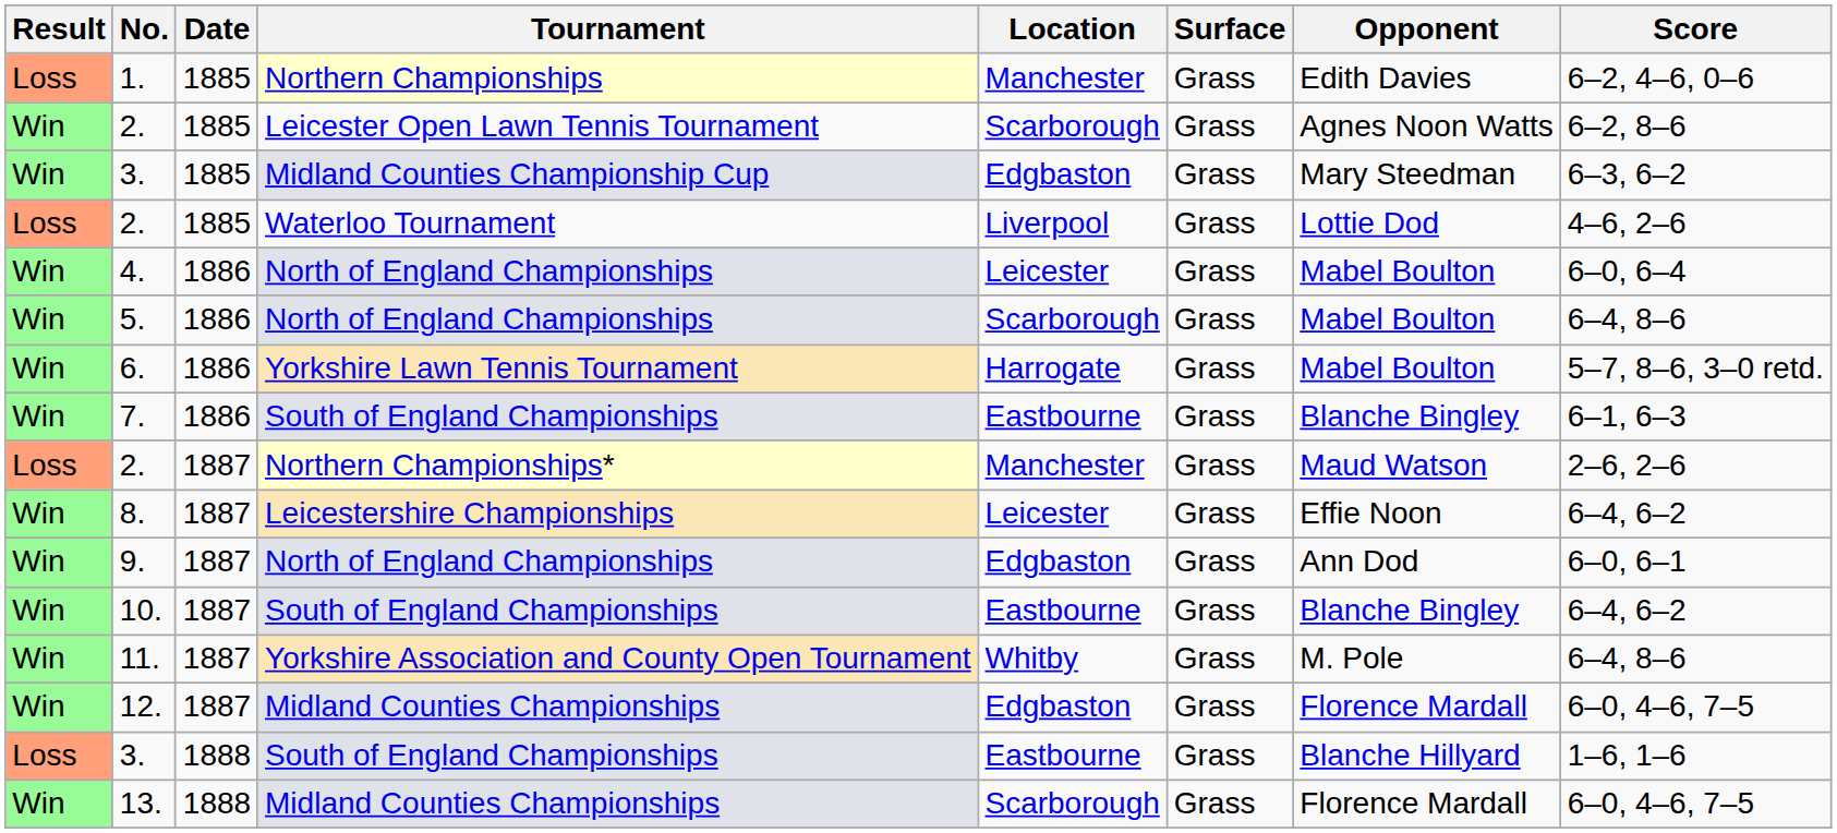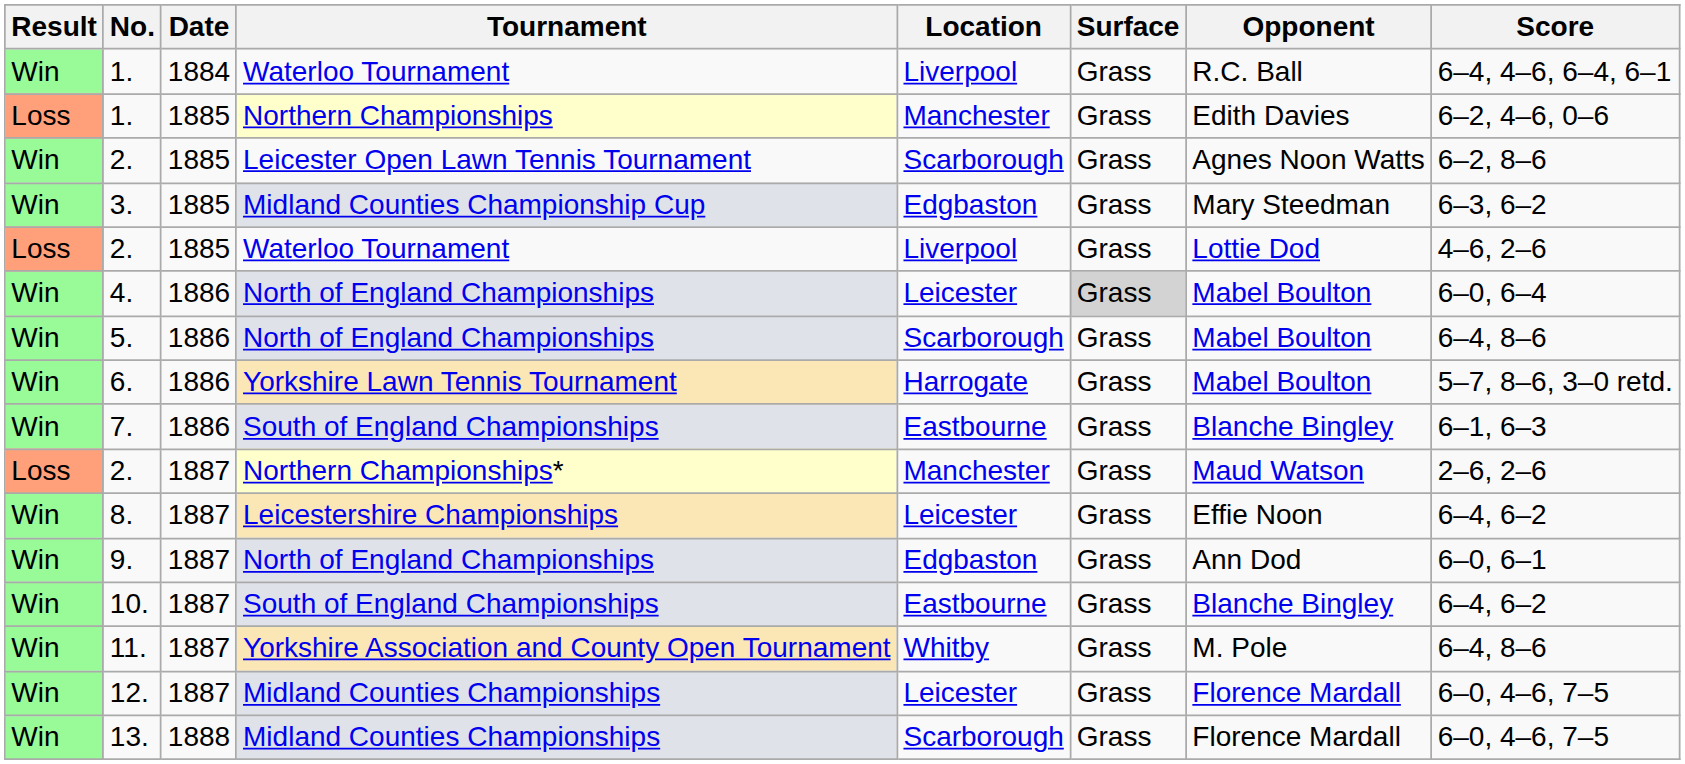+ row: Win | 1. | 1884 | Waterloo Tournament | Liverpool | Grass | R.C. Ball | 6–4, 4–6, 6–4, 6–1
4. | Surface: no background -> lightgrey background
12. | Location: Edgbaston -> Leicester
- row: Loss | 3. | 1888 | South of England Championships | Eastbourne | Grass | Blanche Hillyard | 1–6, 1–6
